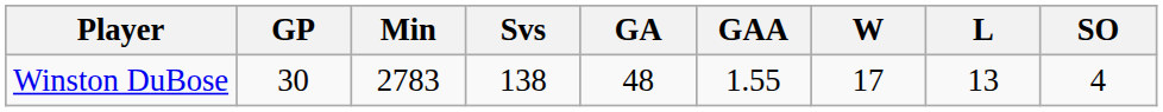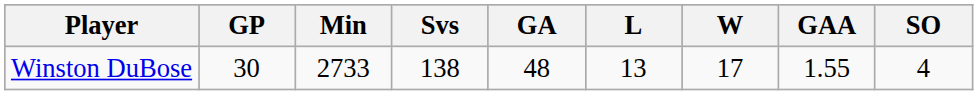columns swapped: GAA <-> L
Winston DuBose | Min: 2783 -> 2733
